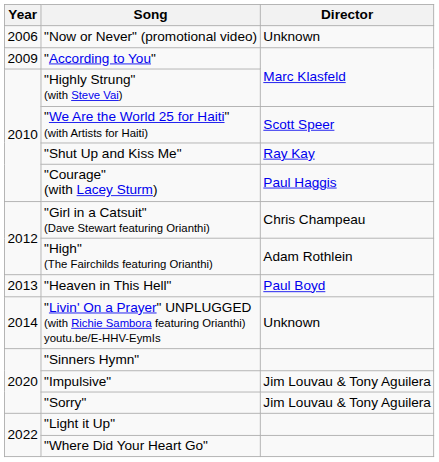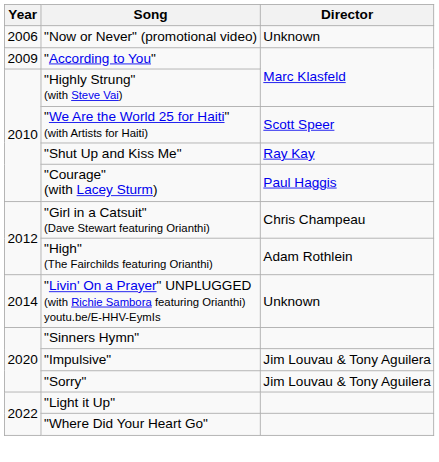- row: 2013 | "Heaven in This Hell" | Paul Boyd
